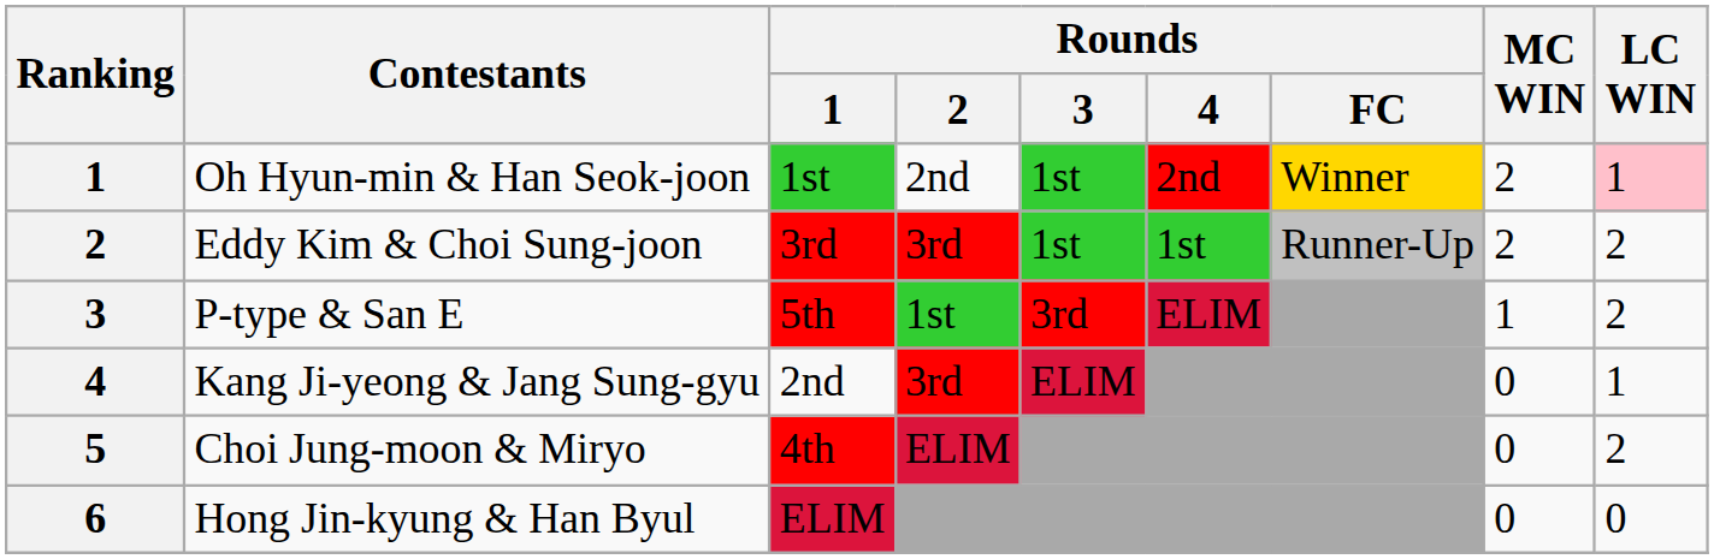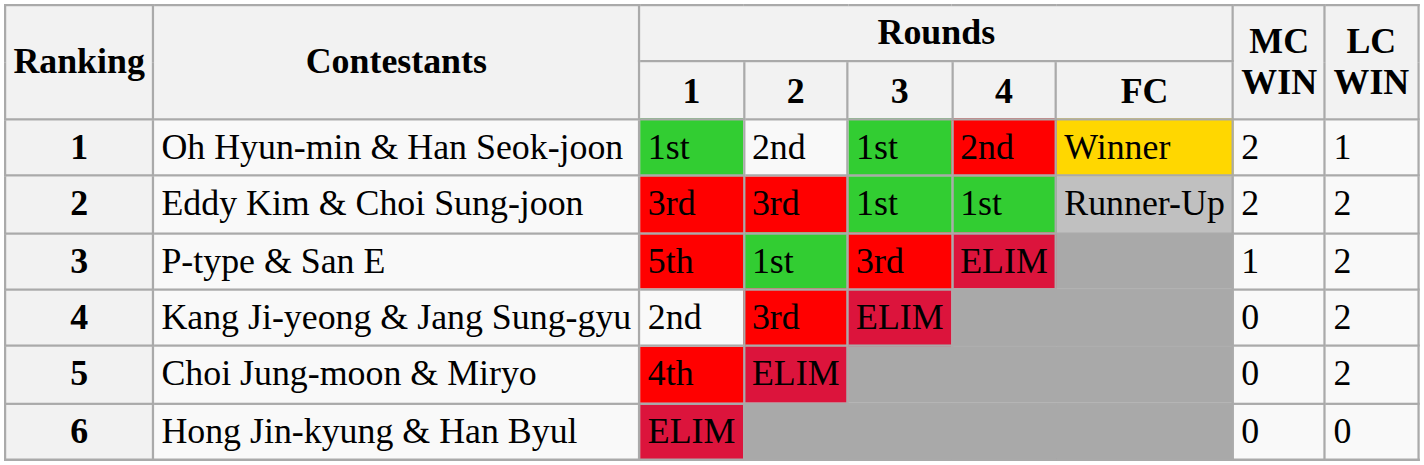Oh Hyun-min & Han Seok-joon | LC WIN: pink background -> no background
Kang Ji-yeong & Jang Sung-gyu | LC WIN: 1 -> 2
